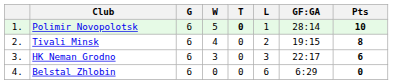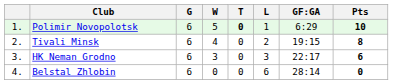Polimir Novopolotsk | GF:GA: 28:14 -> 6:29
Belstal Zhlobin | GF:GA: 6:29 -> 28:14
